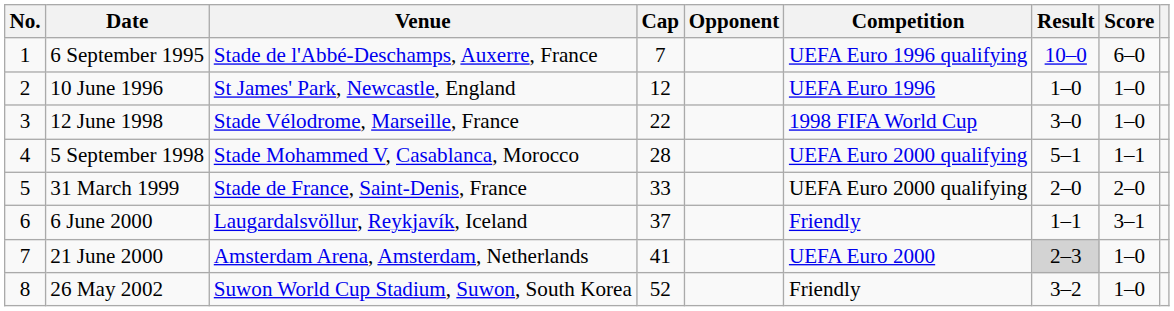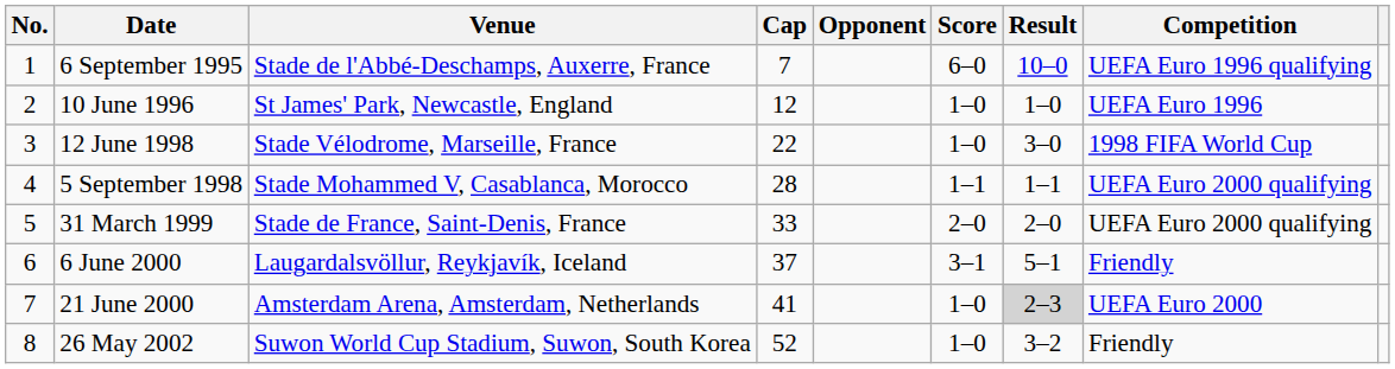columns swapped: Score <-> Competition
5 September 1998 | Result: 5–1 -> 1–1
6 June 2000 | Result: 1–1 -> 5–1
